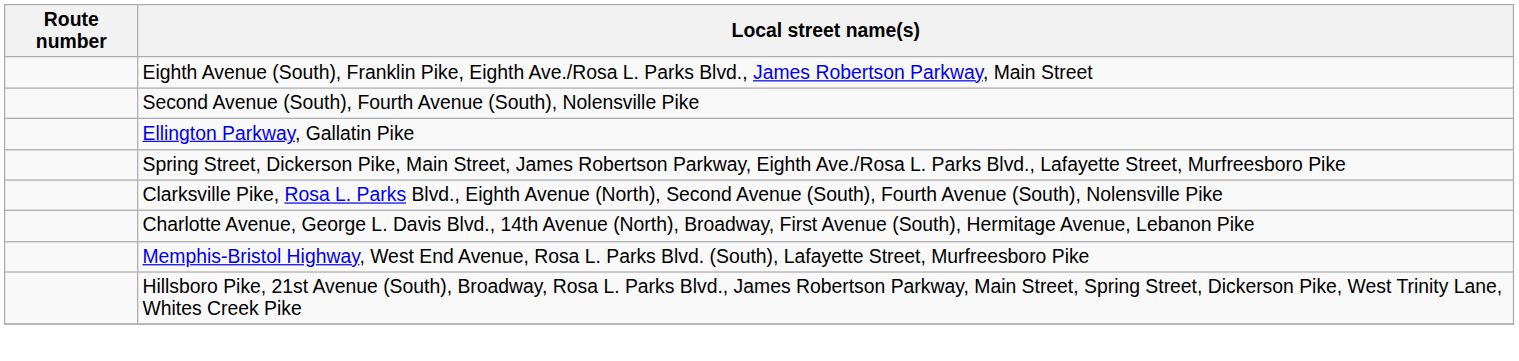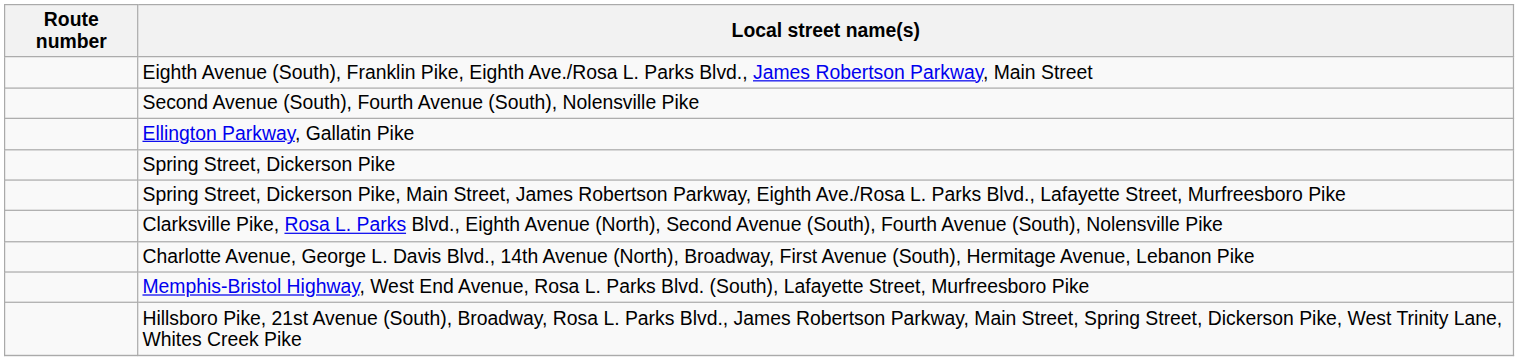+ row: Spring Street, Dickerson Pike
